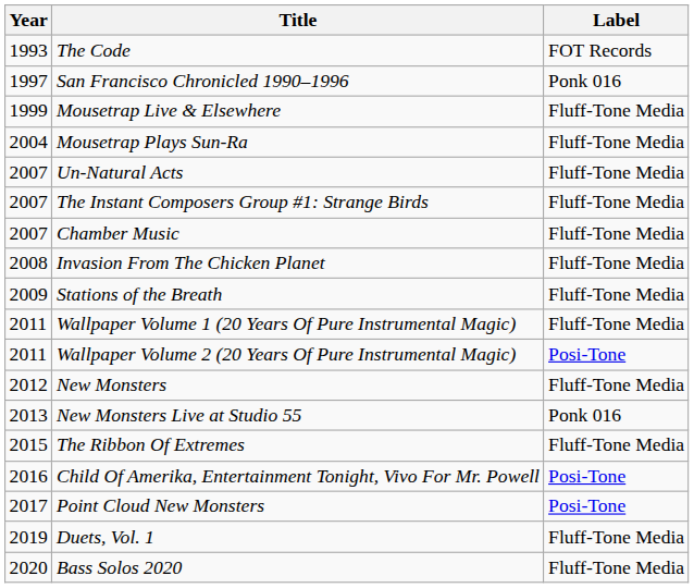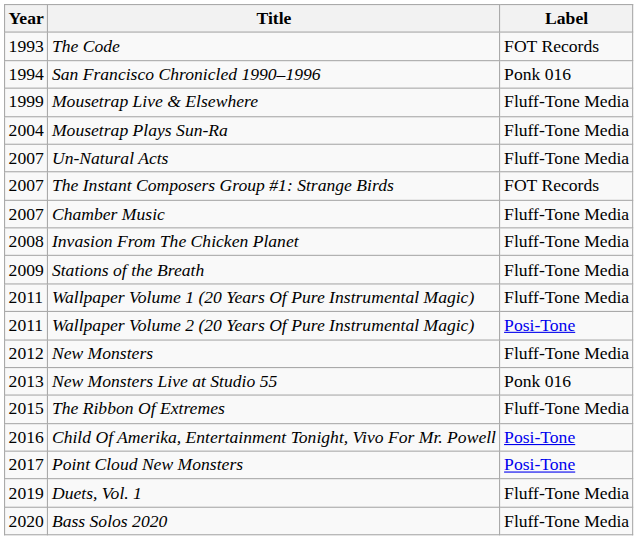San Francisco Chronicled 1990–1996 | Year: 1997 -> 1994
The Instant Composers Group #1: Strange Birds | Label: Fluff-Tone Media -> FOT Records
